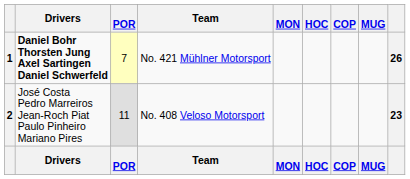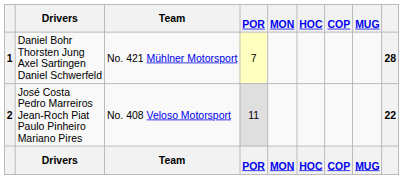columns swapped: Team <-> POR
1 | Drivers: bold -> normal
1 | column 9: 26 -> 28
2 | column 9: 23 -> 22
